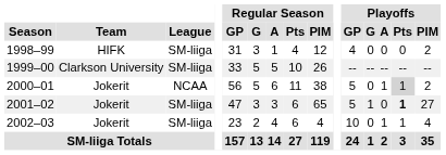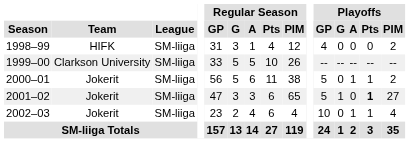2000–01 | League: NCAA -> SM-liiga
2000–01 | Playoffs / Pts: lightgrey background -> no background
